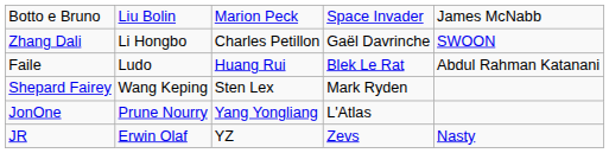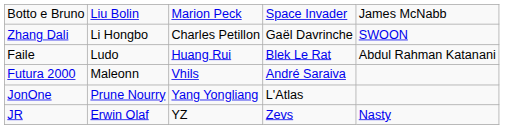- row: Shepard Fairey | Wang Keping | Sten Lex | Mark Ryden
+ row: Futura 2000 | Maleonn | Vhils | André Saraiva
